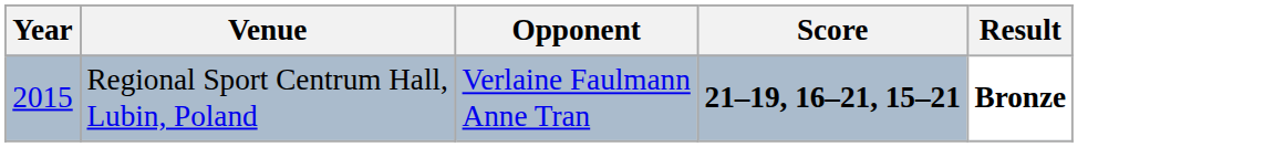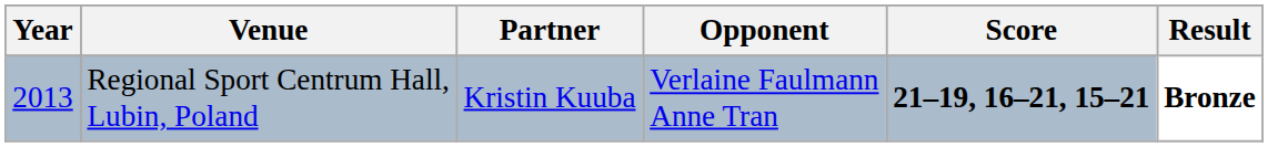+ column: Partner | Kristin Kuuba
Regional Sport Centrum Hall, Lubin, Poland | Year: 2015 -> 2013
